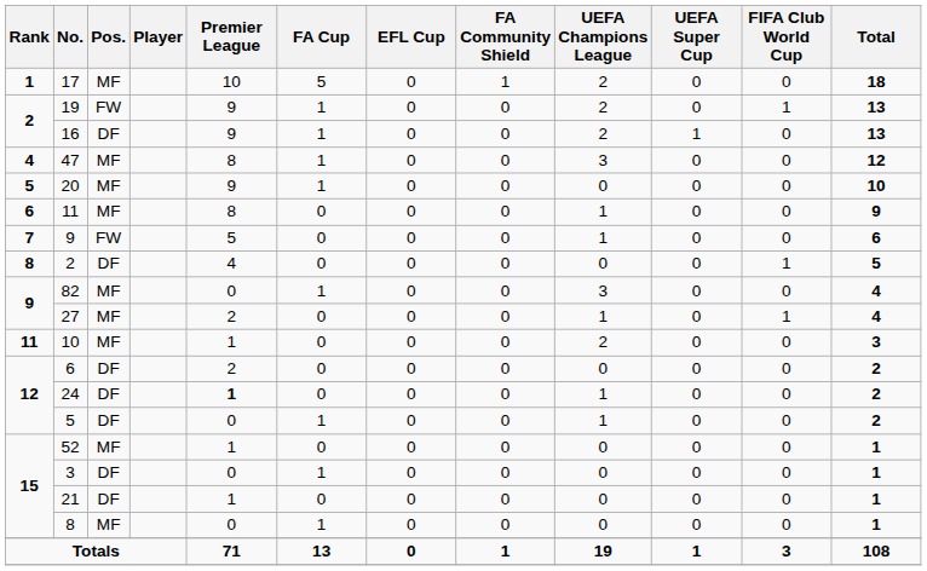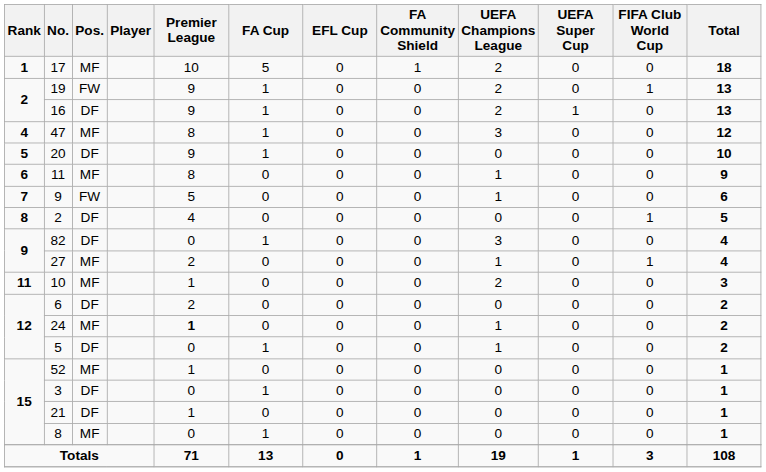20 | Pos.: MF -> DF
82 | Pos.: MF -> DF
24 | Pos.: DF -> MF
